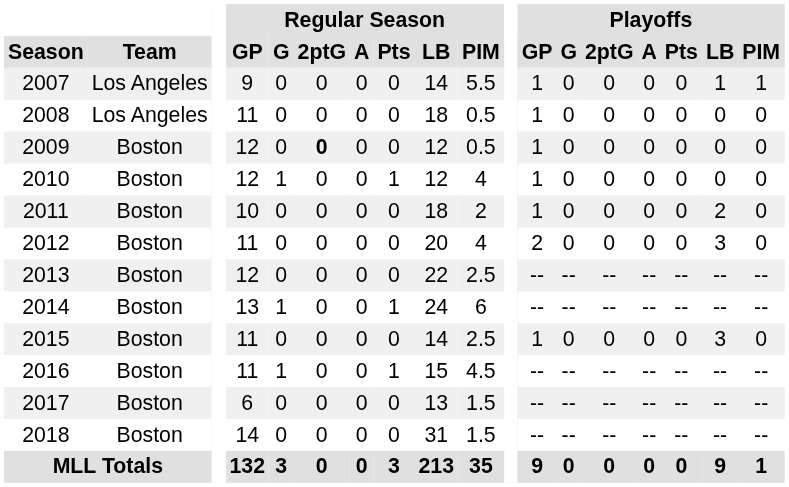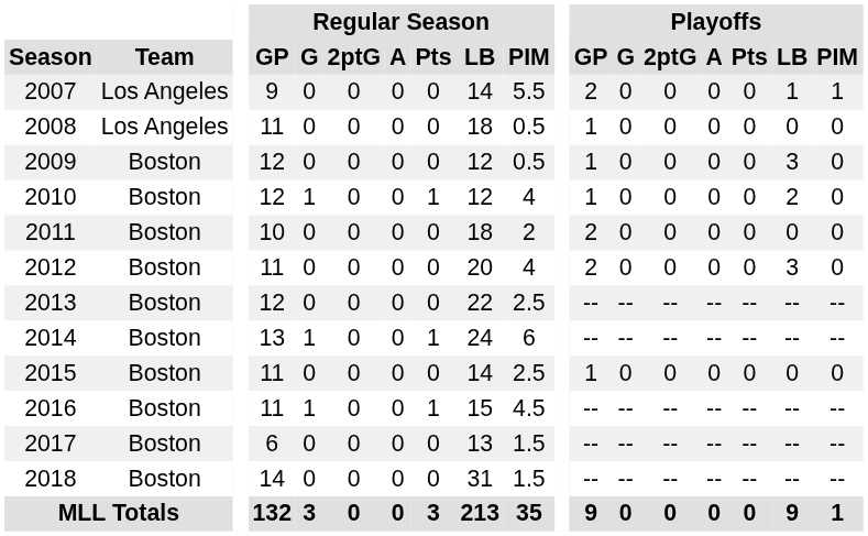2007 | Playoffs / GP: 1 -> 2
2009 | Regular Season / 2ptG: bold -> normal
2009 | Playoffs / LB: 0 -> 3
2010 | Playoffs / LB: 0 -> 2
2011 | Playoffs / GP: 1 -> 2
2011 | Playoffs / LB: 2 -> 0
2015 | Playoffs / LB: 3 -> 0
